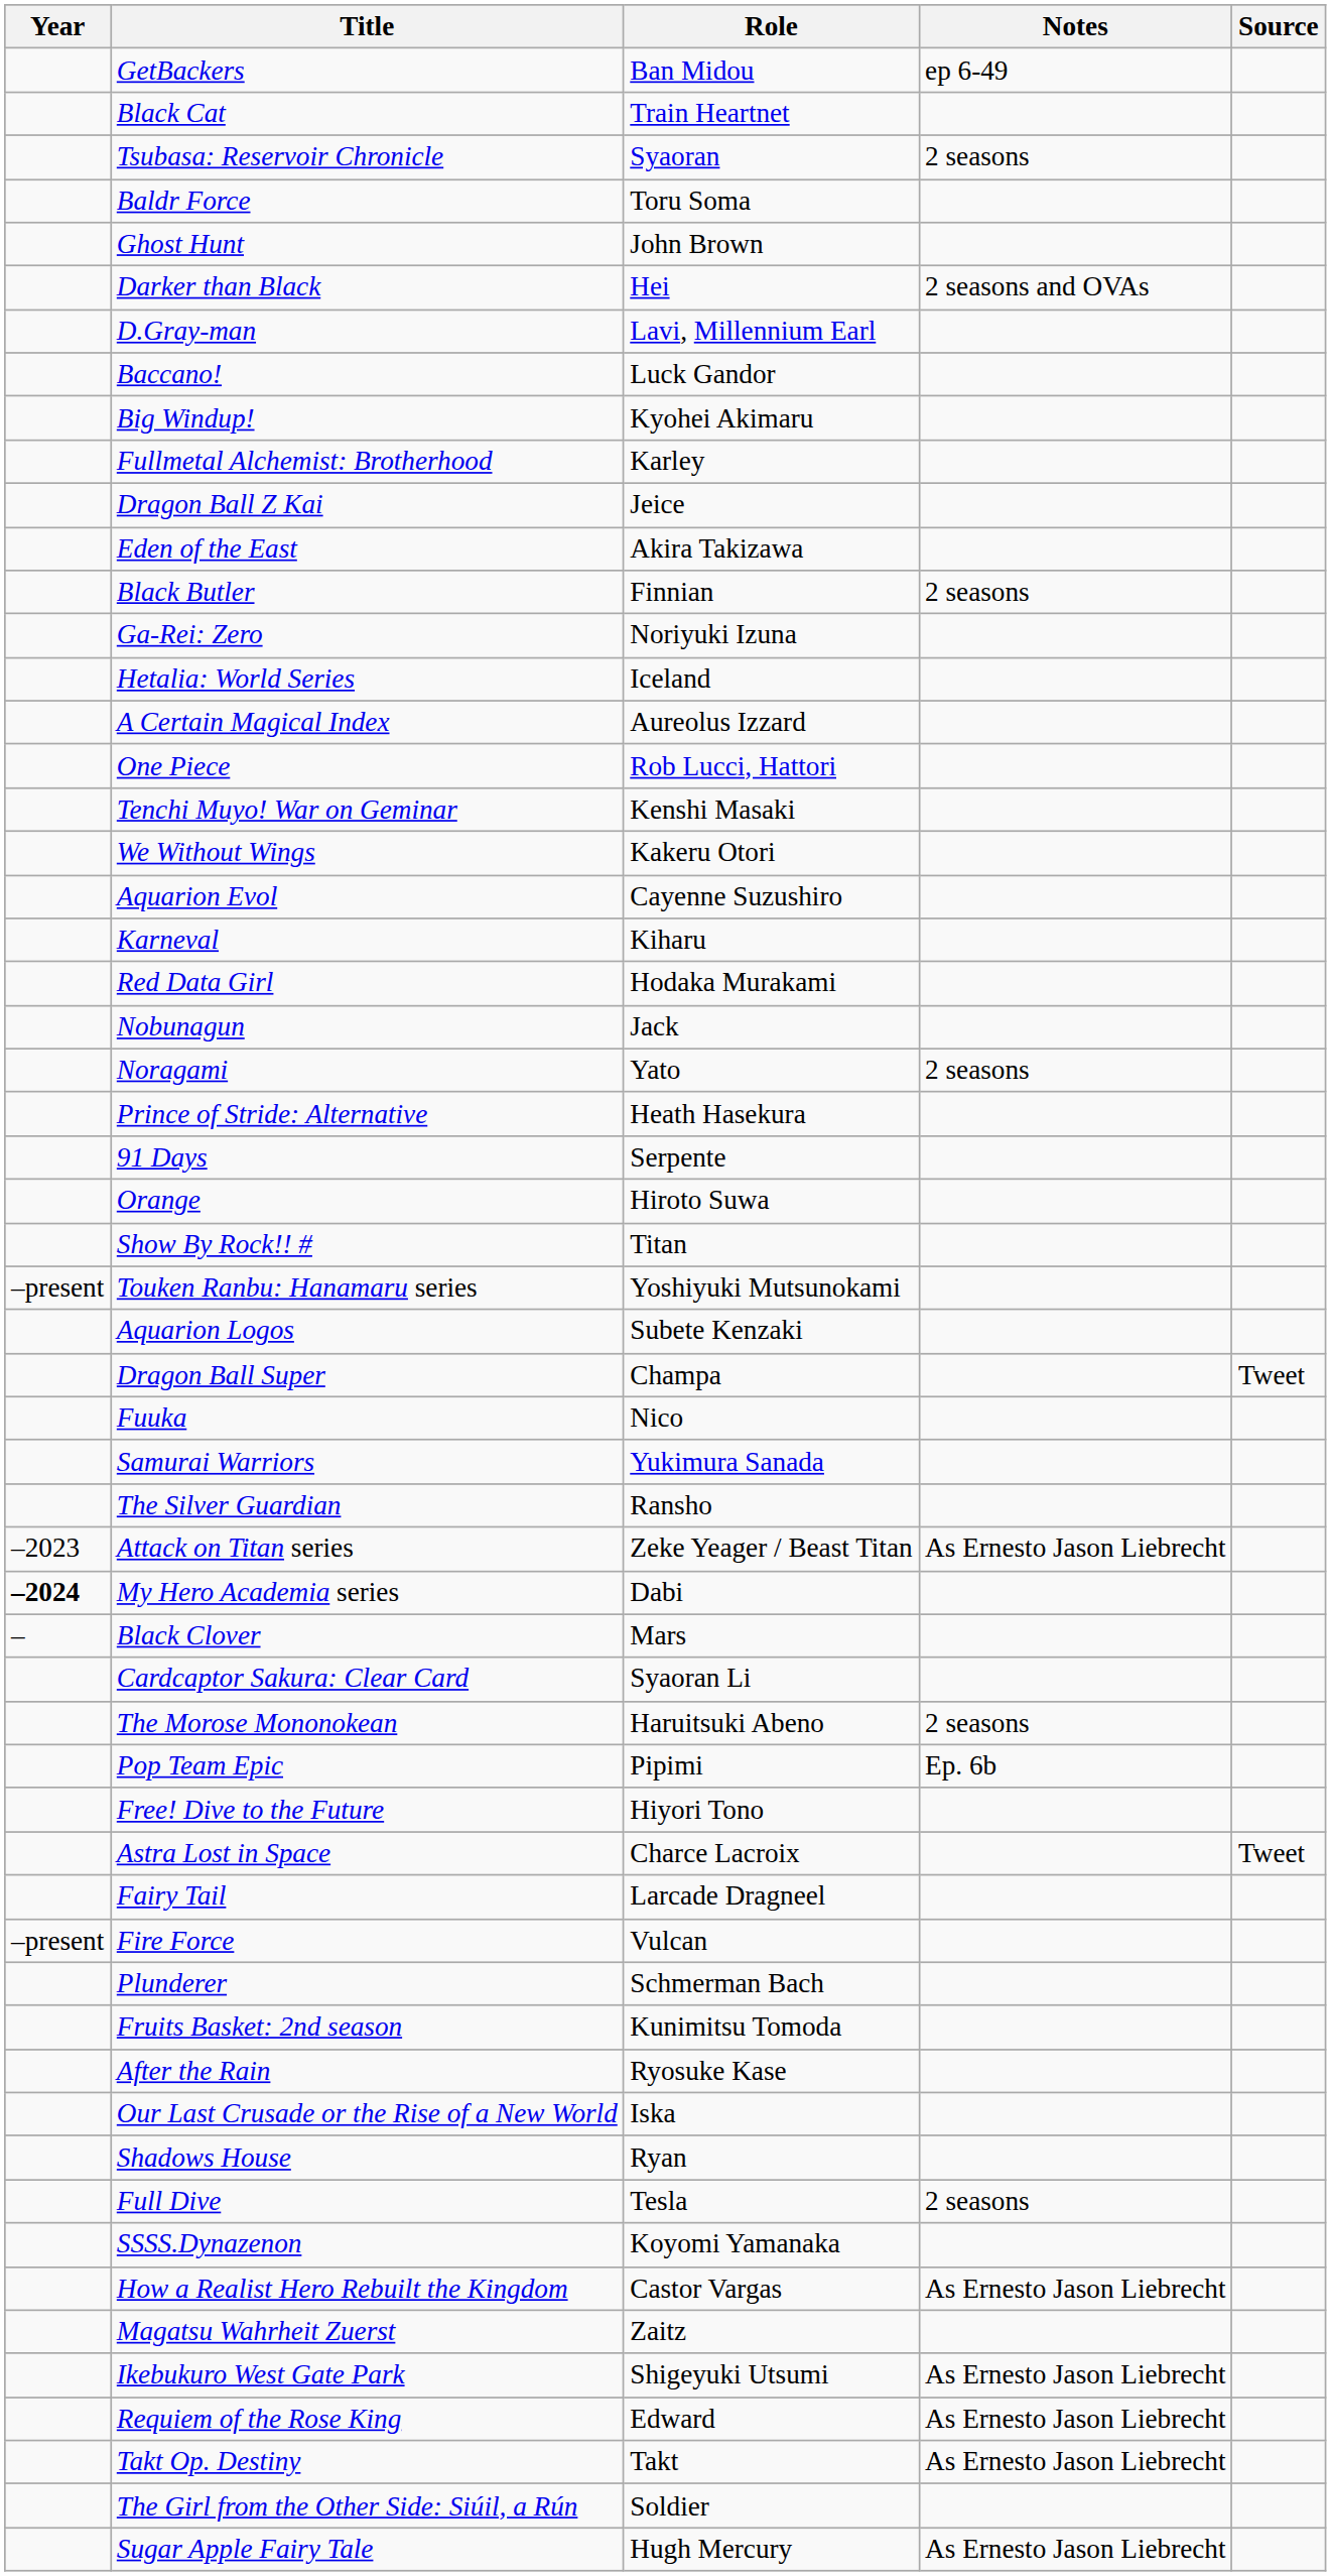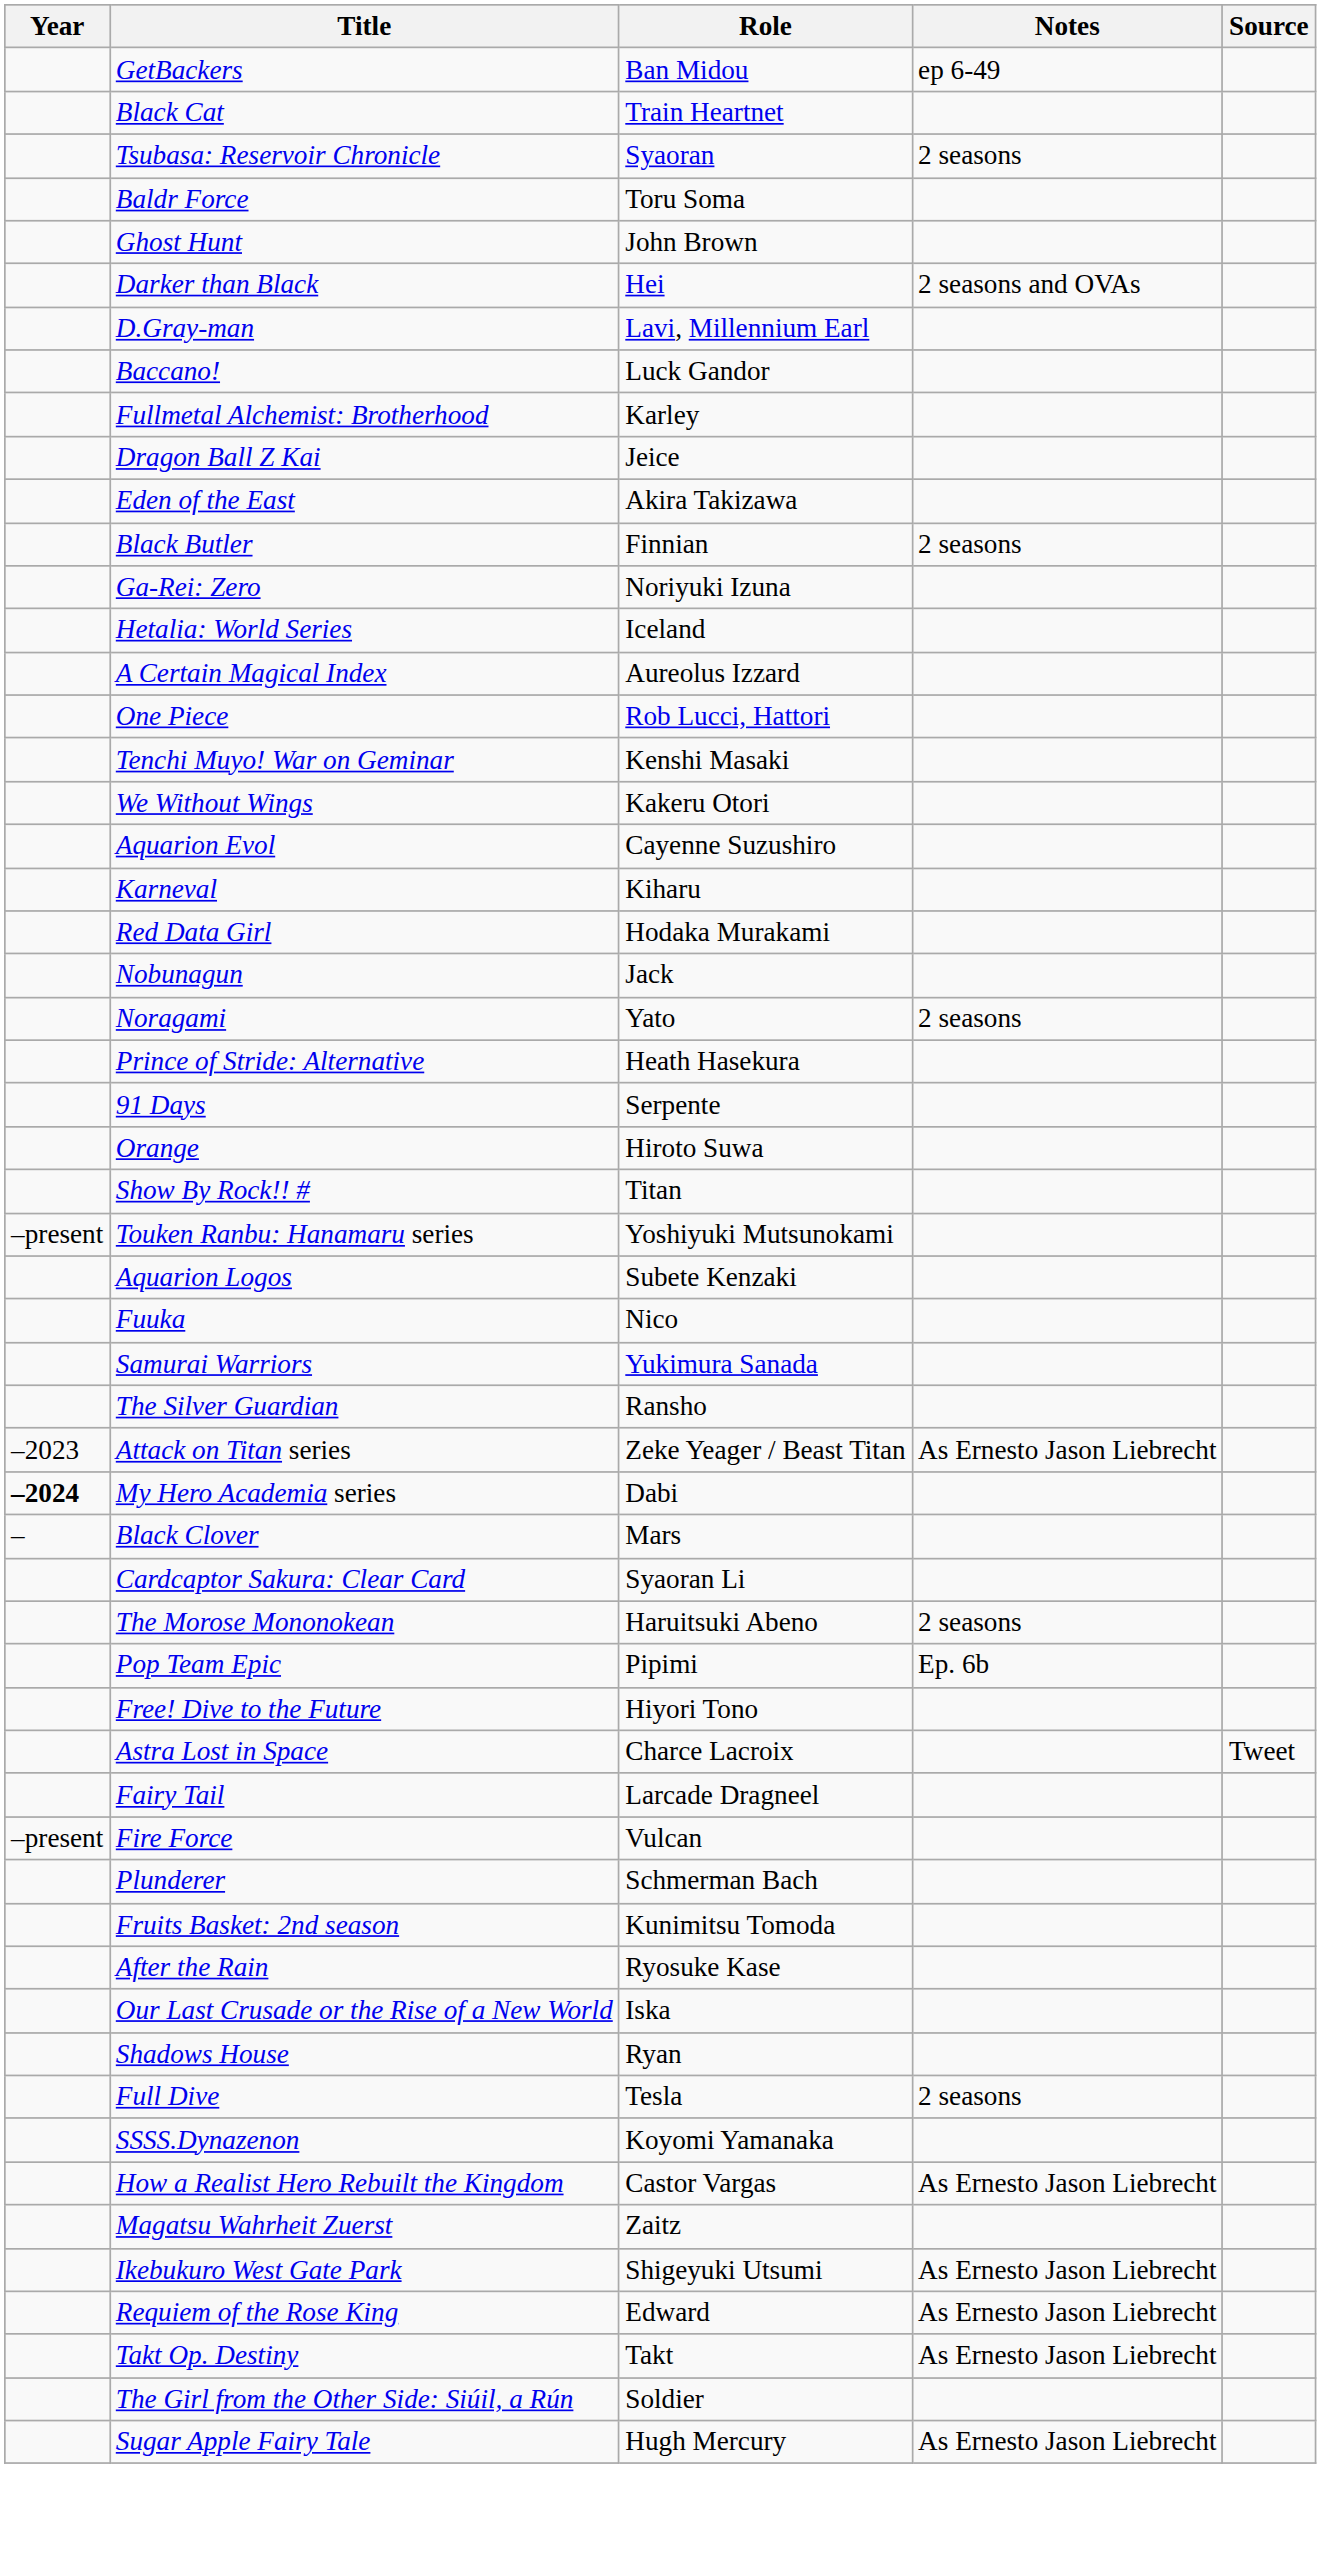- row: Big Windup! | Kyohei Akimaru
- row: Dragon Ball Super | Champa | Tweet
